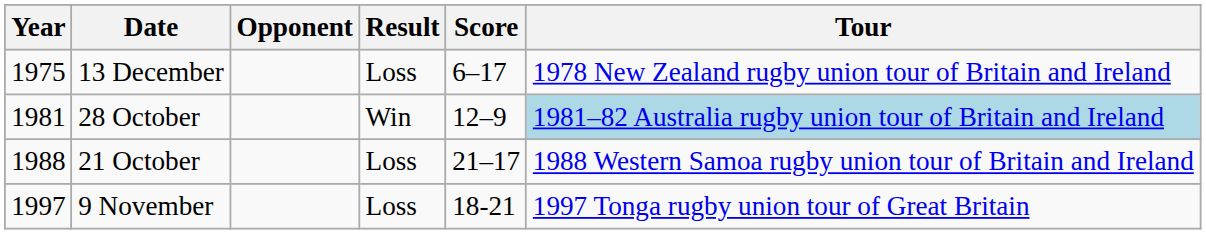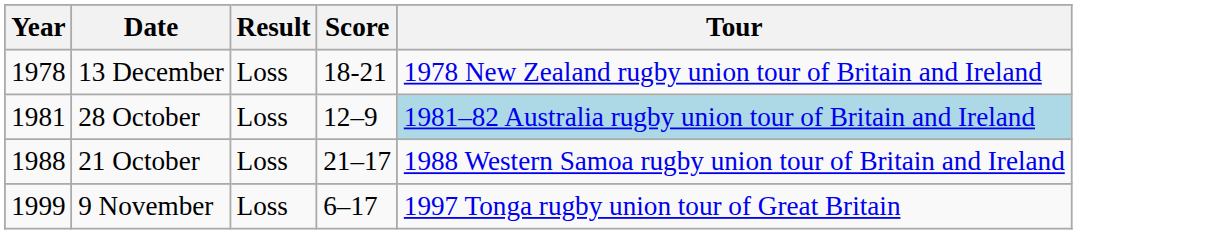- column: Opponent
13 December | Year: 1975 -> 1978
13 December | Score: 6–17 -> 18-21
28 October | Result: Win -> Loss
9 November | Year: 1997 -> 1999
9 November | Score: 18-21 -> 6–17
